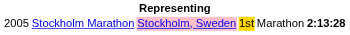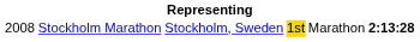Stockholm Marathon | column 1: 2005 -> 2008
Stockholm Marathon | column 3: pink background -> no background
